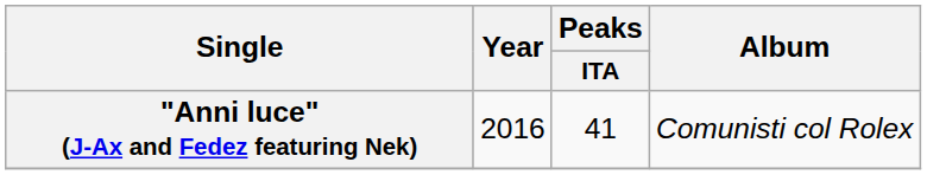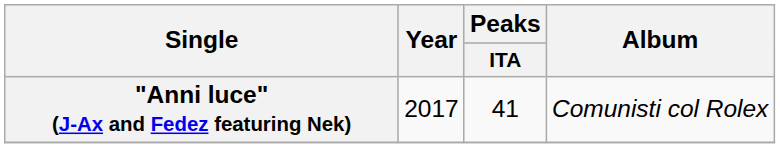"Anni luce" (J-Ax and Fedez featuring Nek) | Year: 2016 -> 2017
